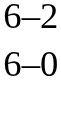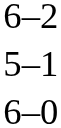+ row: 5–1
